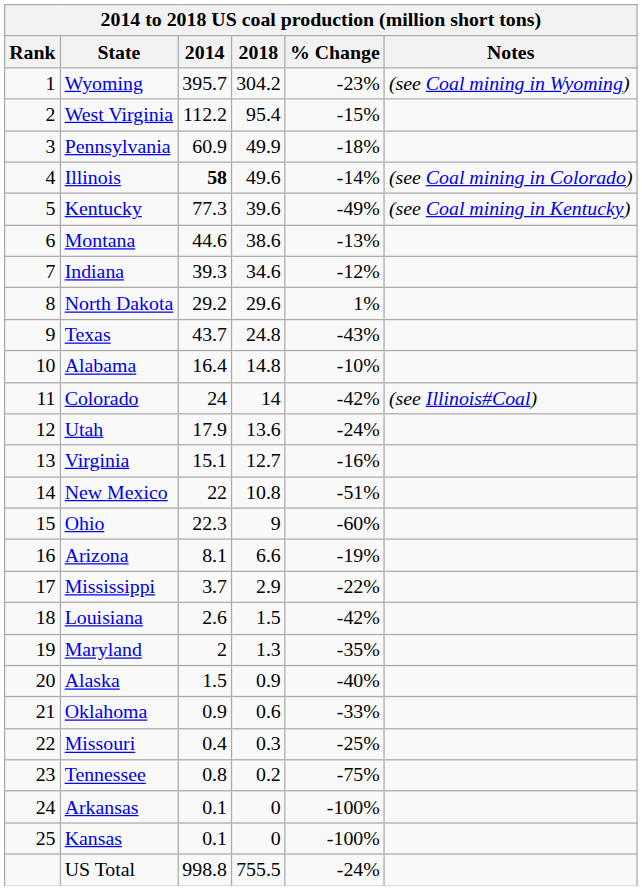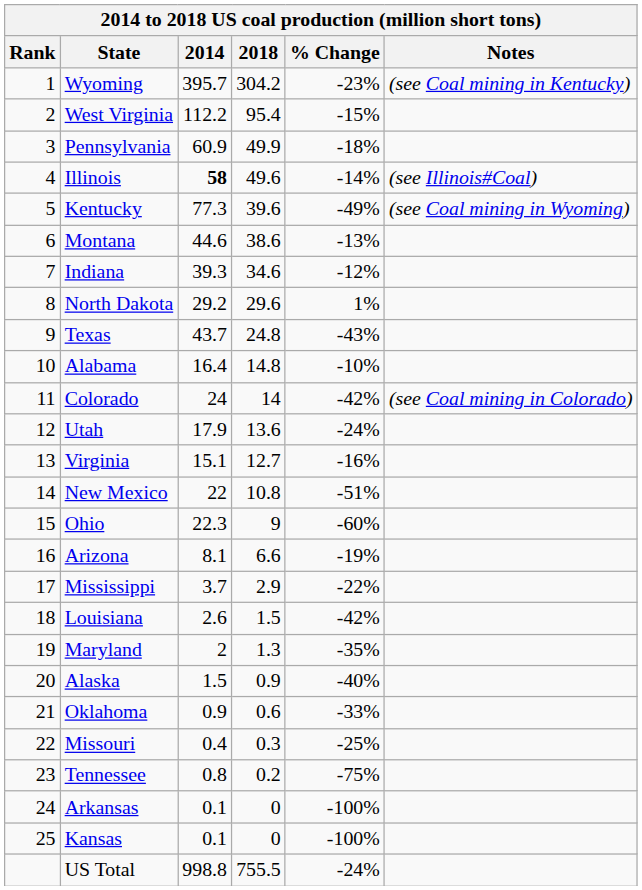Wyoming | Notes: (see Coal mining in Wyoming) -> (see Coal mining in Kentucky)
Illinois | Notes: (see Coal mining in Colorado) -> (see Illinois#Coal)
Kentucky | Notes: (see Coal mining in Kentucky) -> (see Coal mining in Wyoming)
Colorado | Notes: (see Illinois#Coal) -> (see Coal mining in Colorado)
